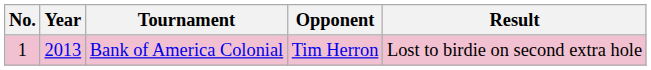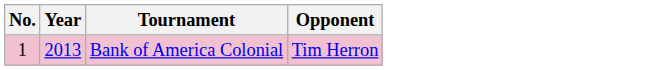- column: Result | Lost to birdie on second extra hole
